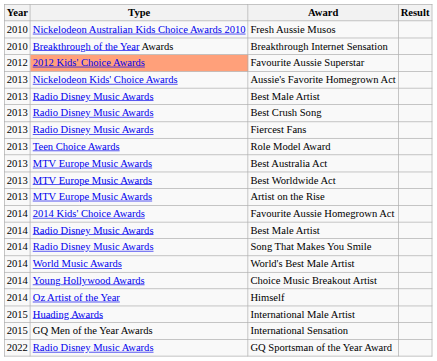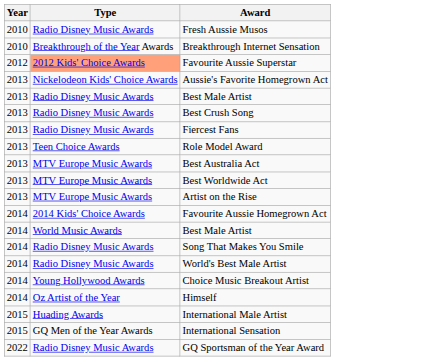- column: Result
Fresh Aussie Musos | Type: Nickelodeon Australian Kids Choice Awards 2010 -> Radio Disney Music Awards
2014 / Best Male Artist | Type: Radio Disney Music Awards -> World Music Awards
World's Best Male Artist | Type: World Music Awards -> Radio Disney Music Awards
